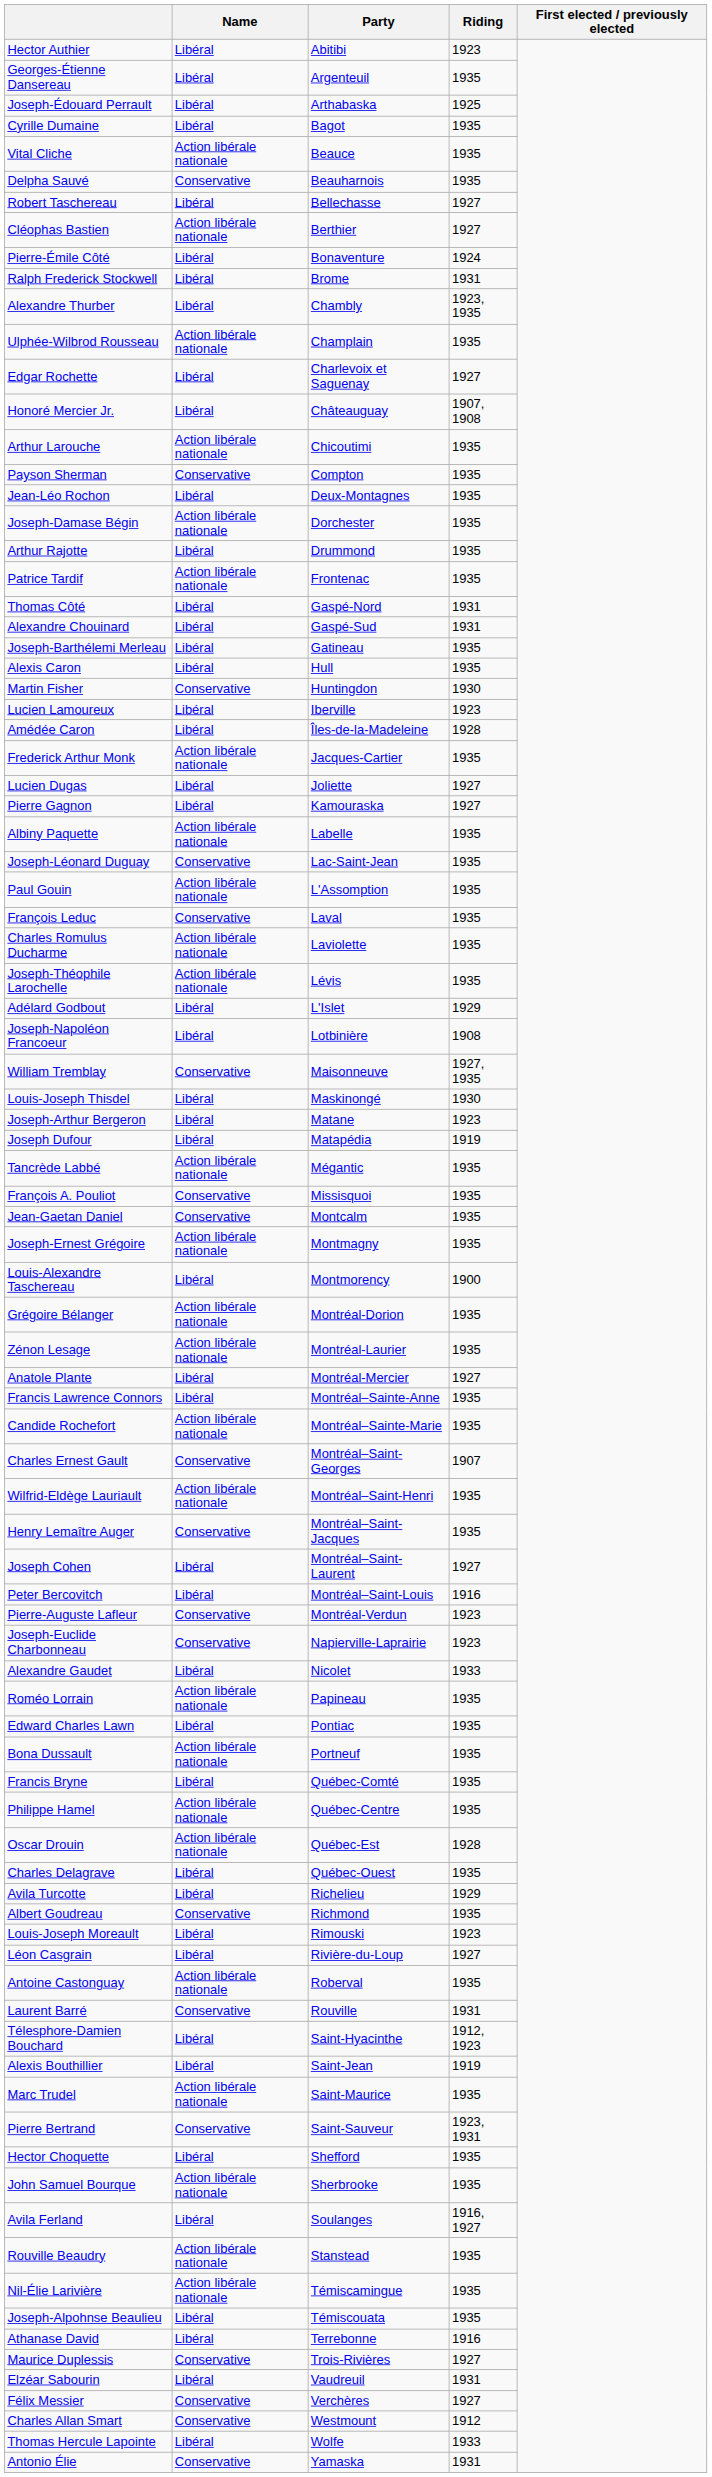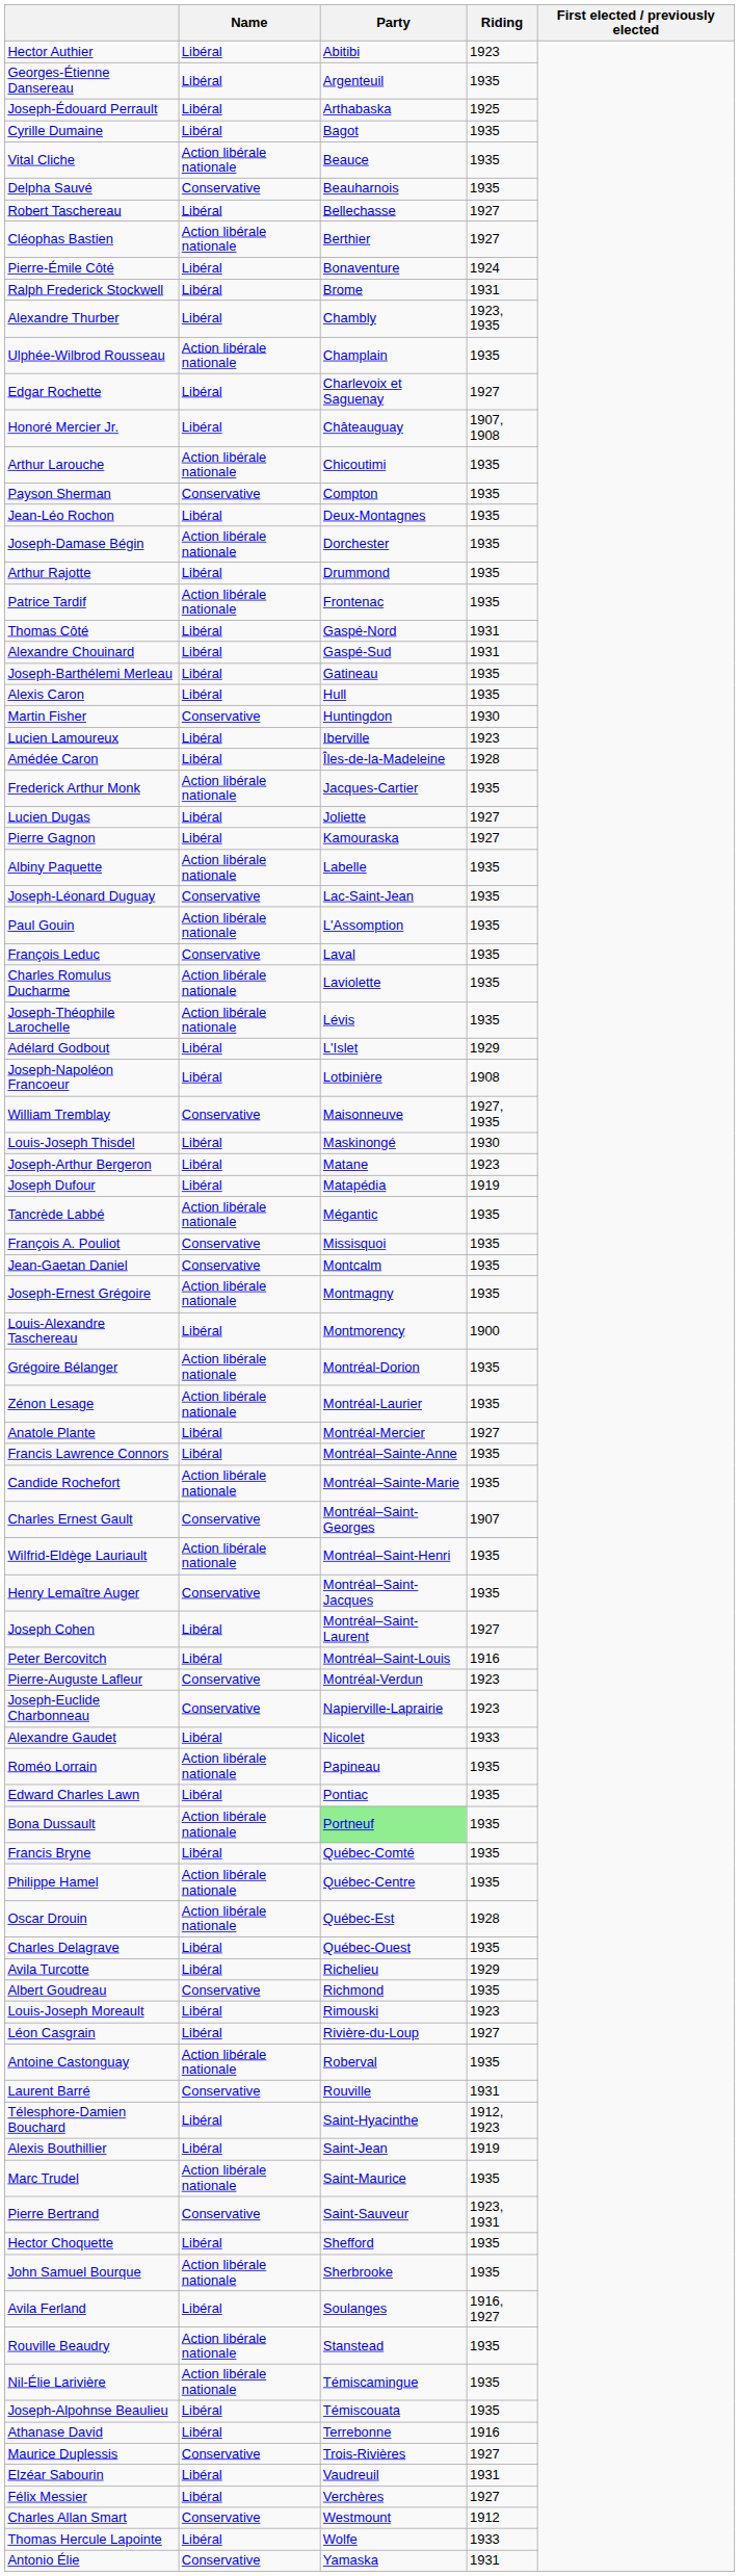Bona Dussault | Party: no background -> lightgreen background
Félix Messier | Name: Conservative -> Libéral
